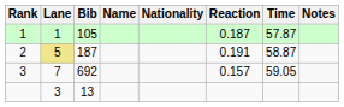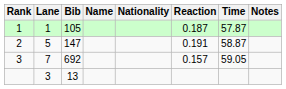2 | Lane: khaki background -> no background
2 | Bib: 187 -> 147
